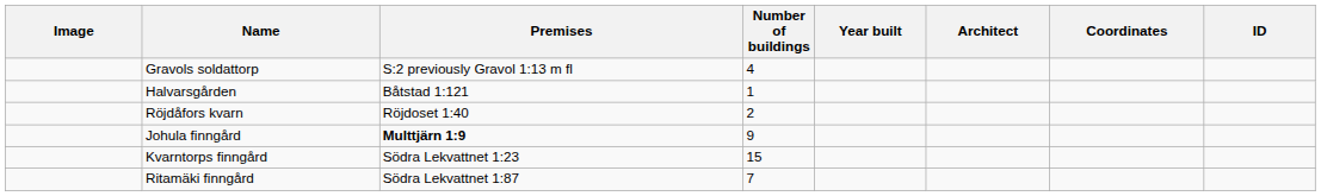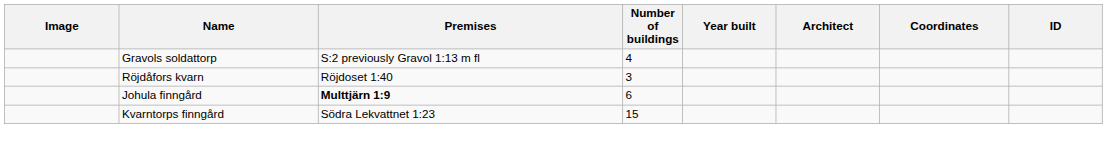- row: Halvarsgården | Båtstad 1:121 | 1
Röjdåfors kvarn | Number of buildings: 2 -> 3
Johula finngård | Number of buildings: 9 -> 6
- row: Ritamäki finngård | Södra Lekvattnet 1:87 | 7
